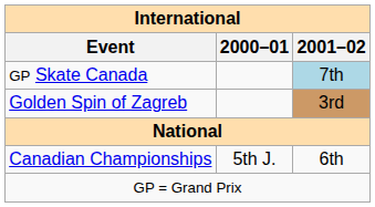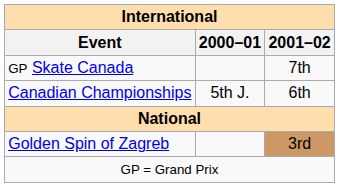GP Skate Canada | 2001–02: lightblue background -> no background
rows swapped: Golden Spin of Zagreb <-> Canadian Championships
